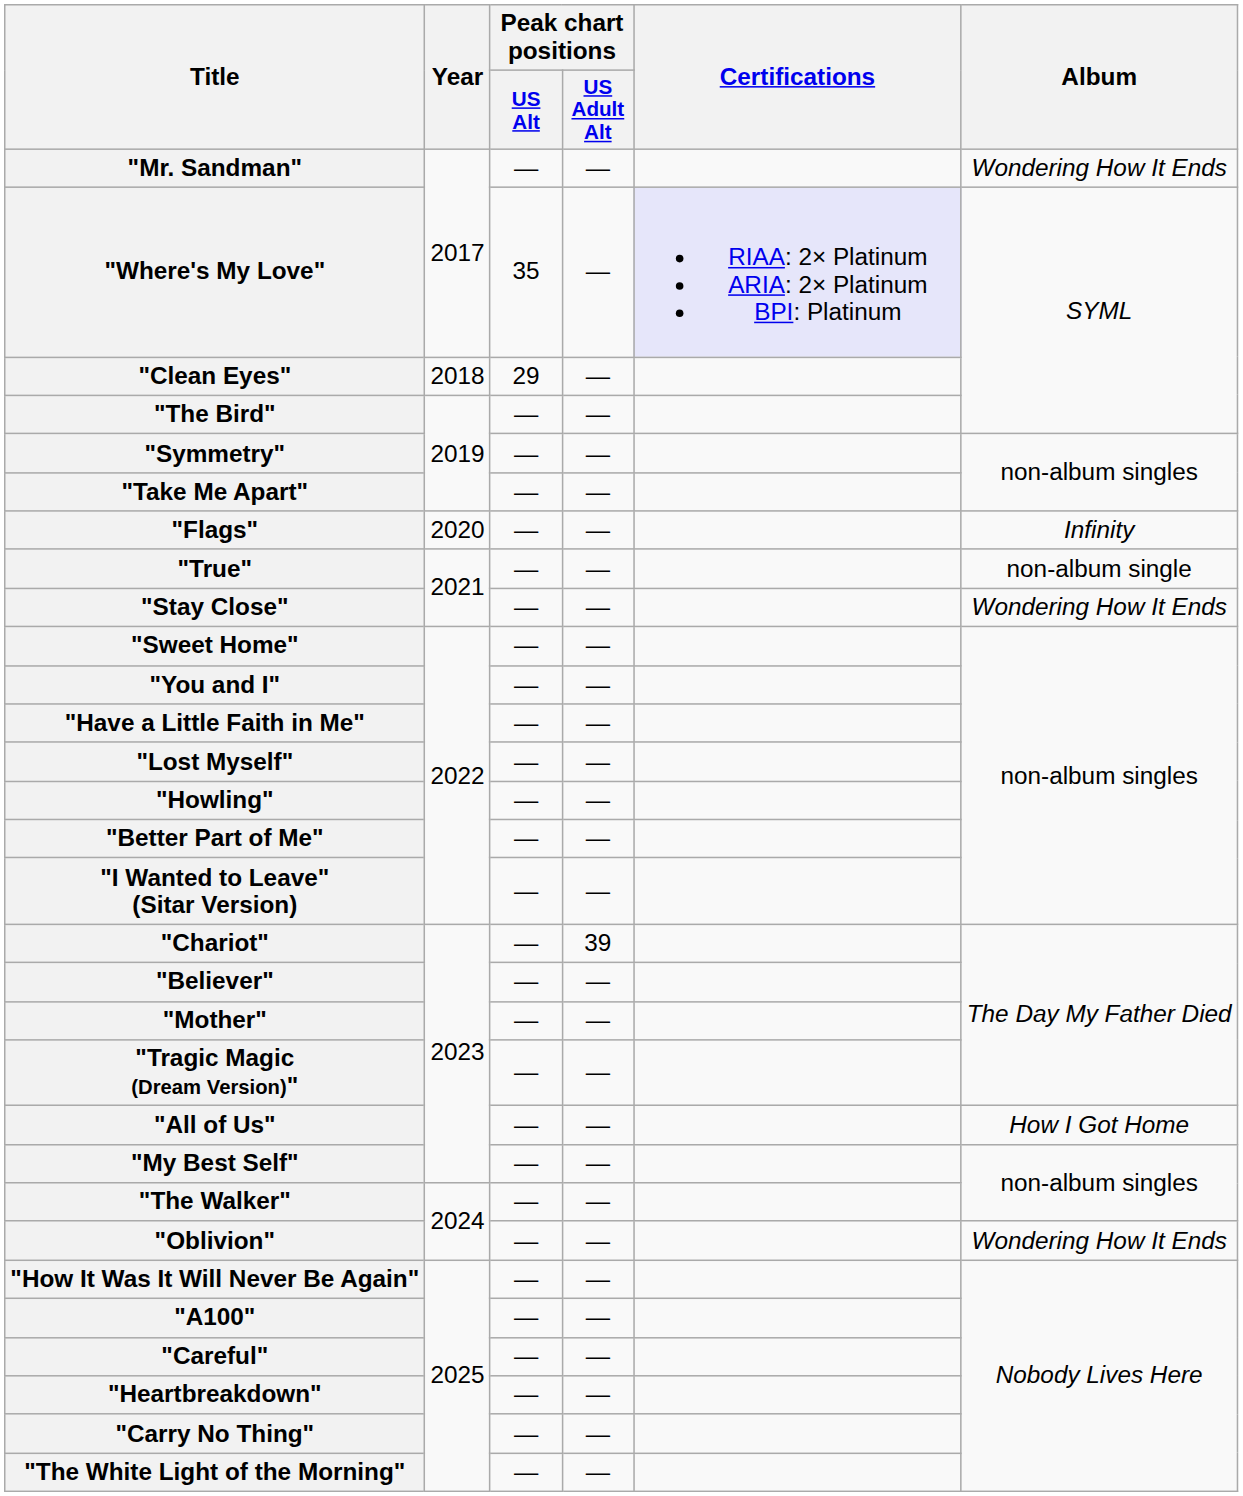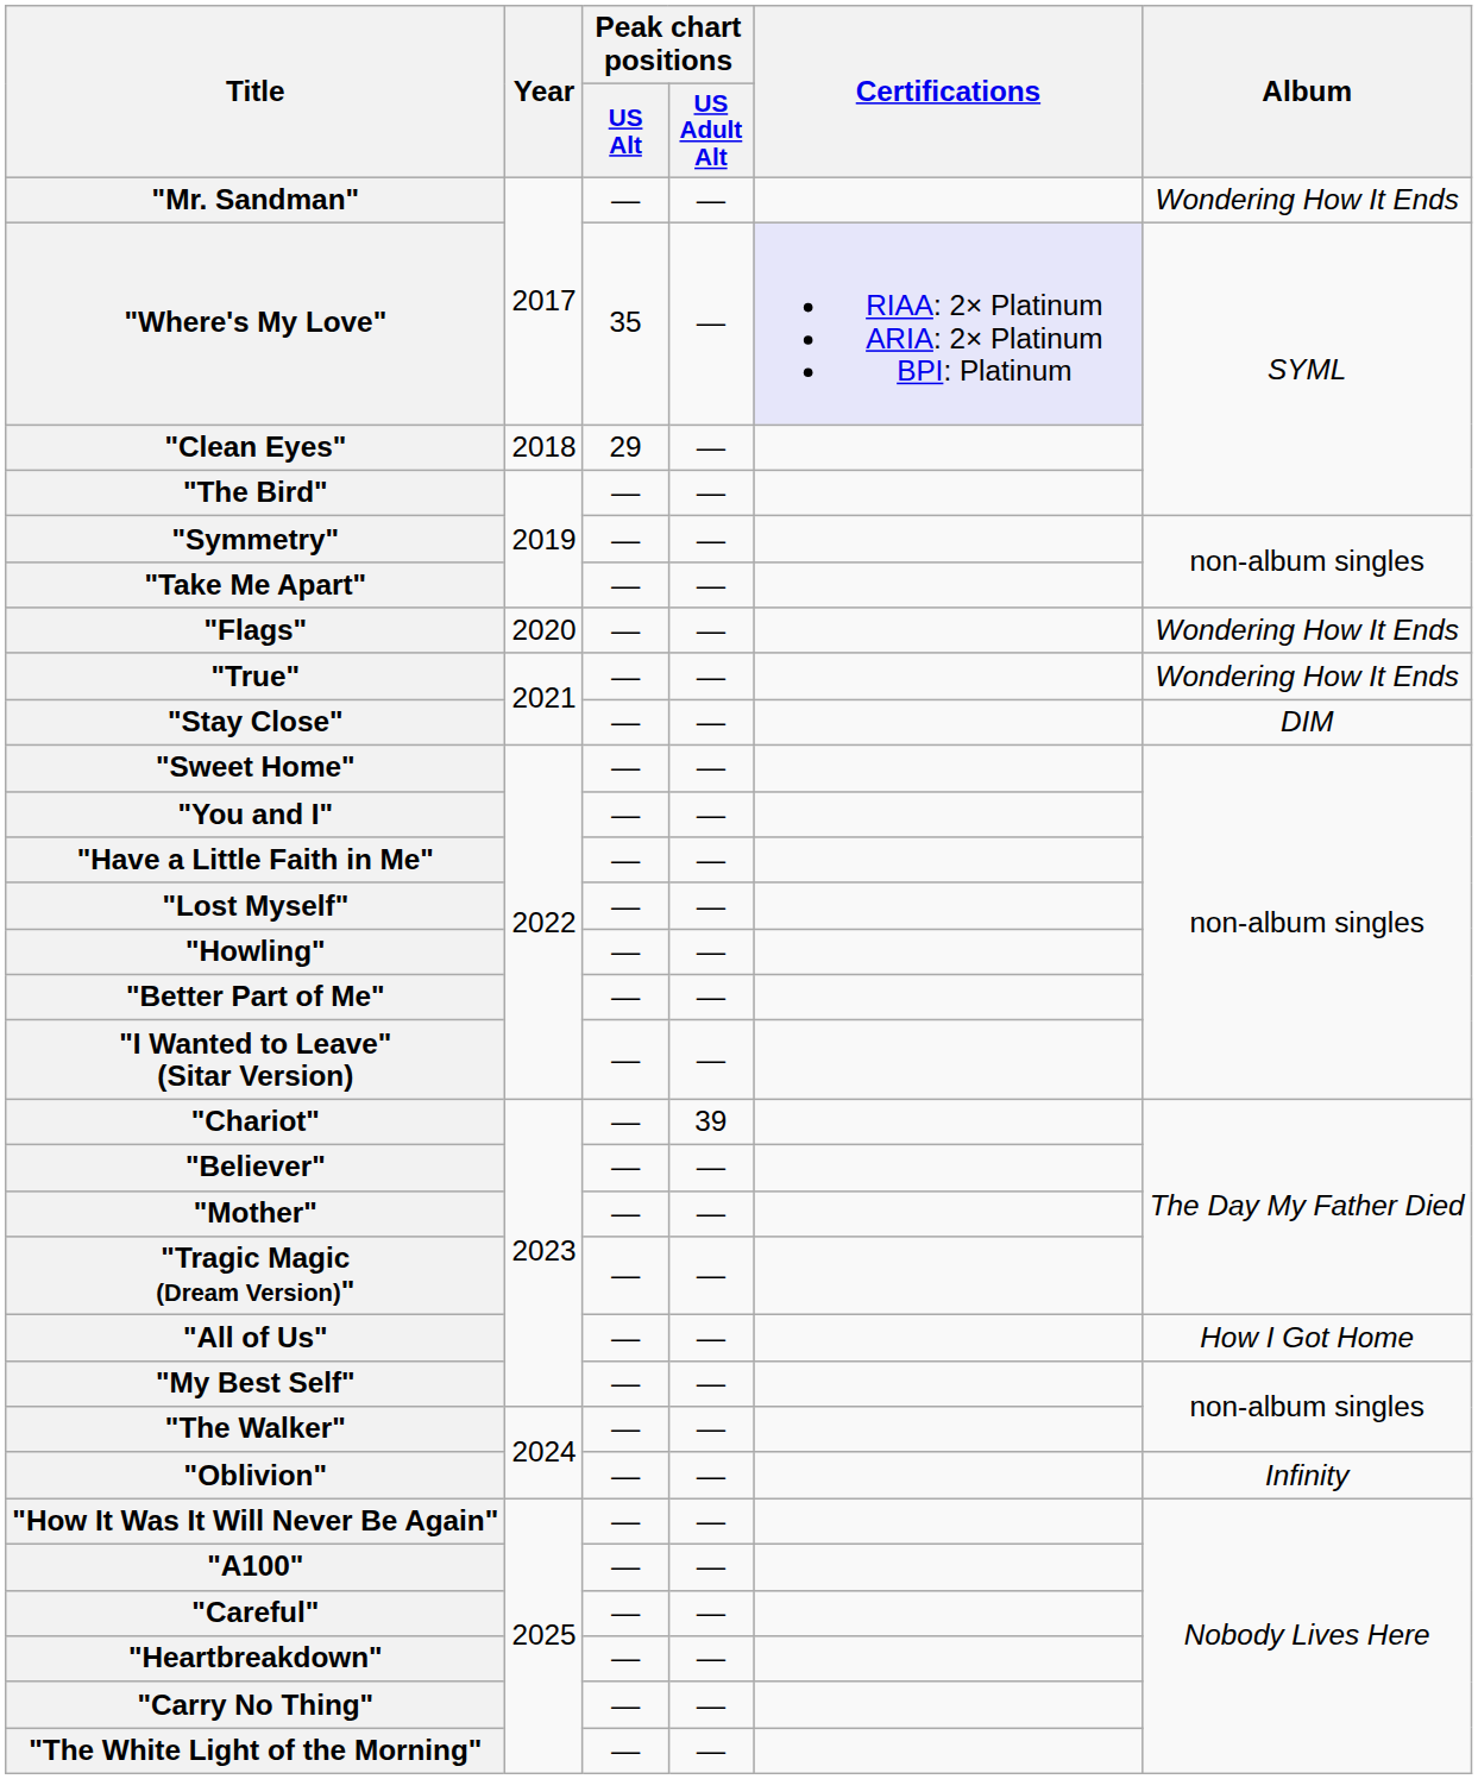"Flags" | Album: Infinity -> Wondering How It Ends
"True" | Album: non-album single -> Wondering How It Ends
"Stay Close" | Album: Wondering How It Ends -> DIM
"Oblivion" | Album: Wondering How It Ends -> Infinity
